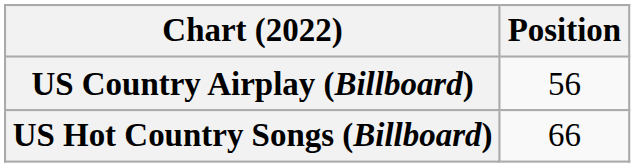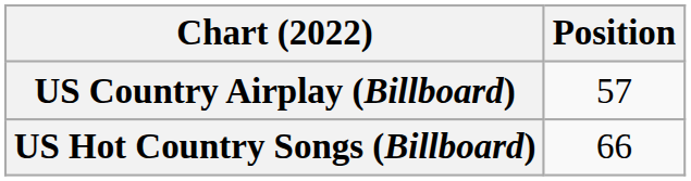US Country Airplay (Billboard) | Position: 56 -> 57
